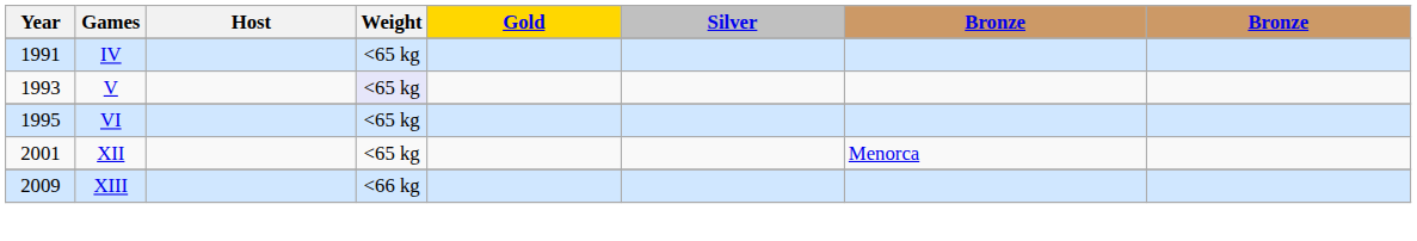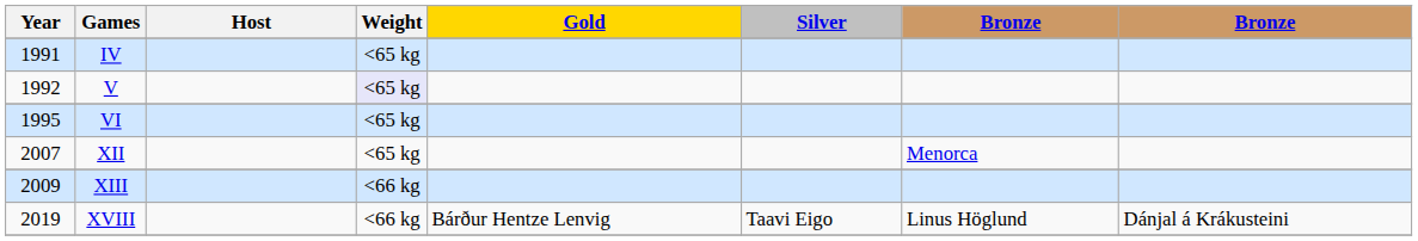V | Year: 1993 -> 1992
XII | Year: 2001 -> 2007
+ row: 2019 | XVIII | <66 kg | Bárður Hentze Lenvig | Taavi Eigo | Linus Höglund | Dánjal á Krákusteini
